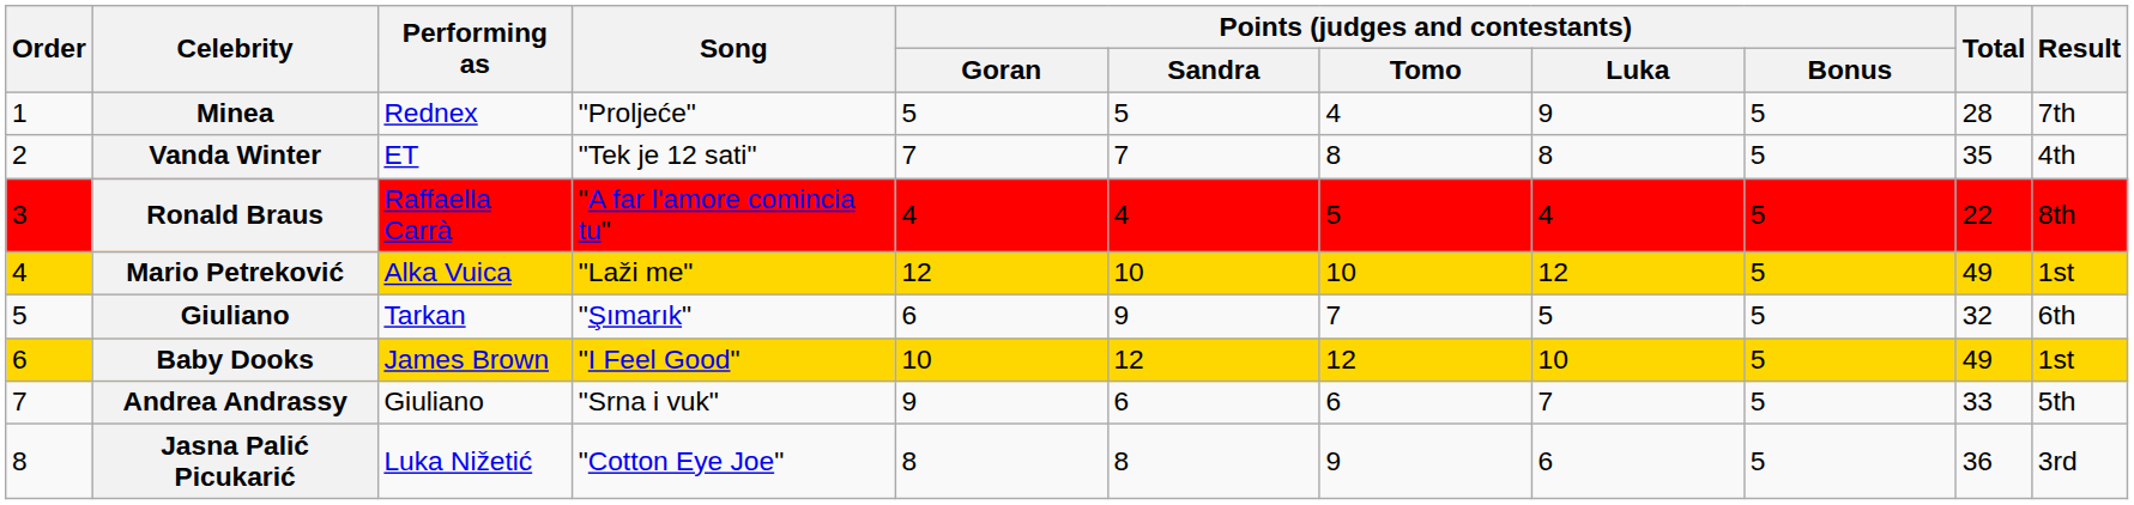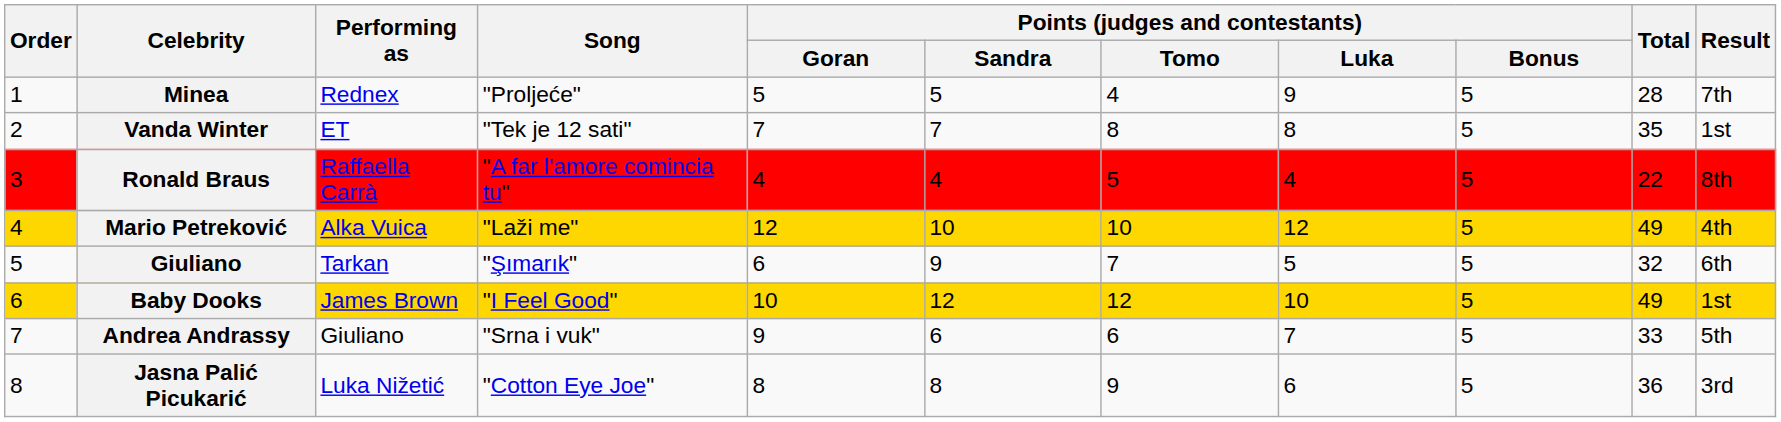Vanda Winter | Result: 4th -> 1st
Mario Petreković | Result: 1st -> 4th
